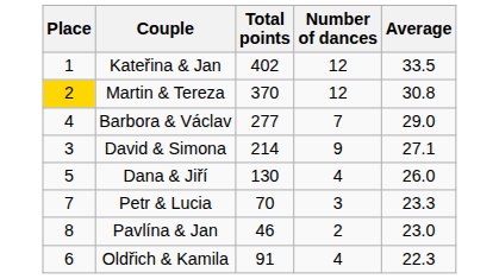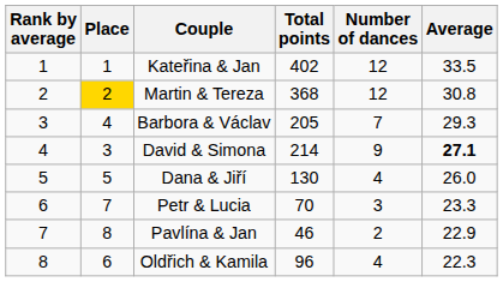+ column: Rank by average | 1 | 2 | 3 | 4 | 5 | 6 | 7 | 8
Martin & Tereza | Total points: 370 -> 368
Barbora & Václav | Total points: 277 -> 205
Barbora & Václav | Average: 29.0 -> 29.3
David & Simona | Average: normal -> bold
Pavlína & Jan | Average: 23.0 -> 22.9
Oldřich & Kamila | Total points: 91 -> 96
